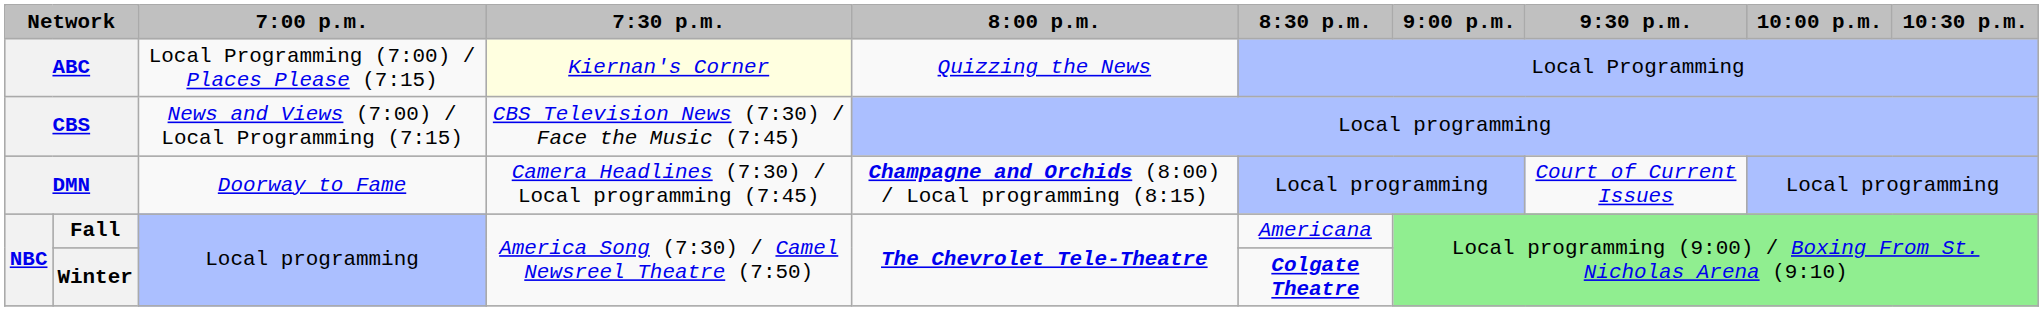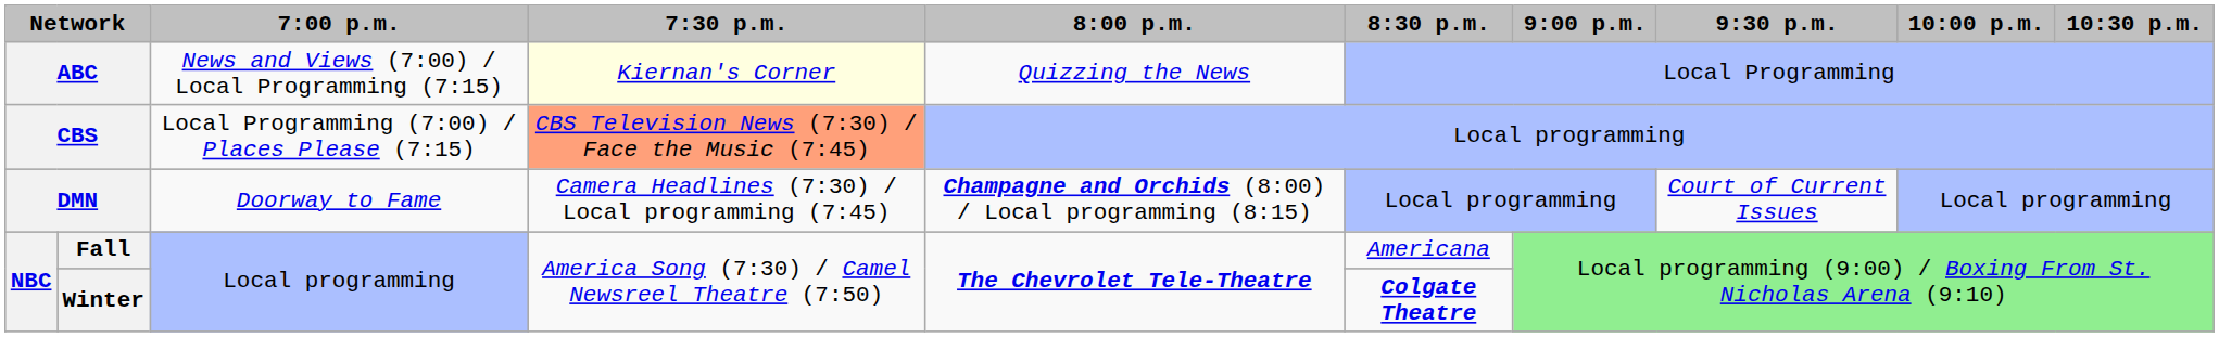ABC | 7:00 p.m.: Local Programming (7:00) / Places Please (7:15) -> News and Views (7:00) / Local Programming (7:15)
CBS | 7:00 p.m.: News and Views (7:00) / Local Programming (7:15) -> Local Programming (7:00) / Places Please (7:15)
CBS | 7:30 p.m.: no background -> lightsalmon background
